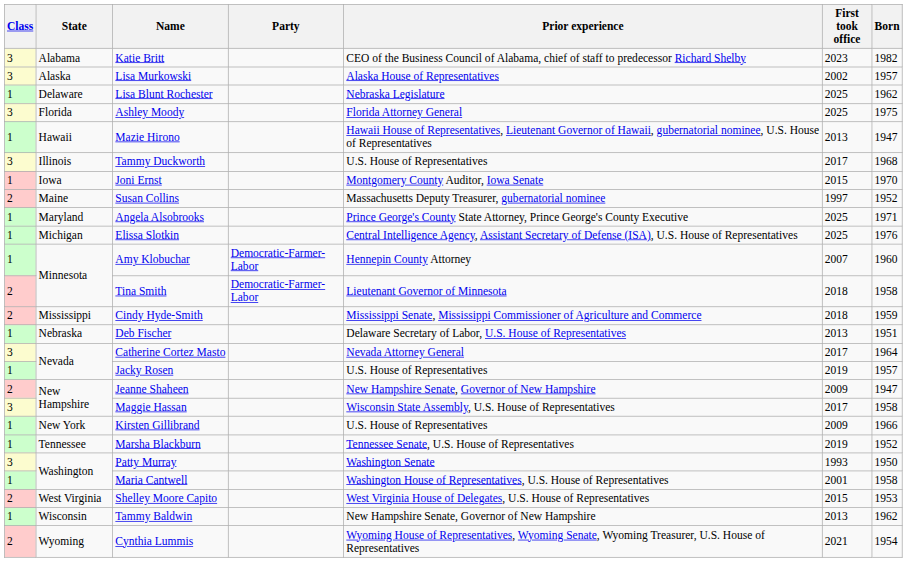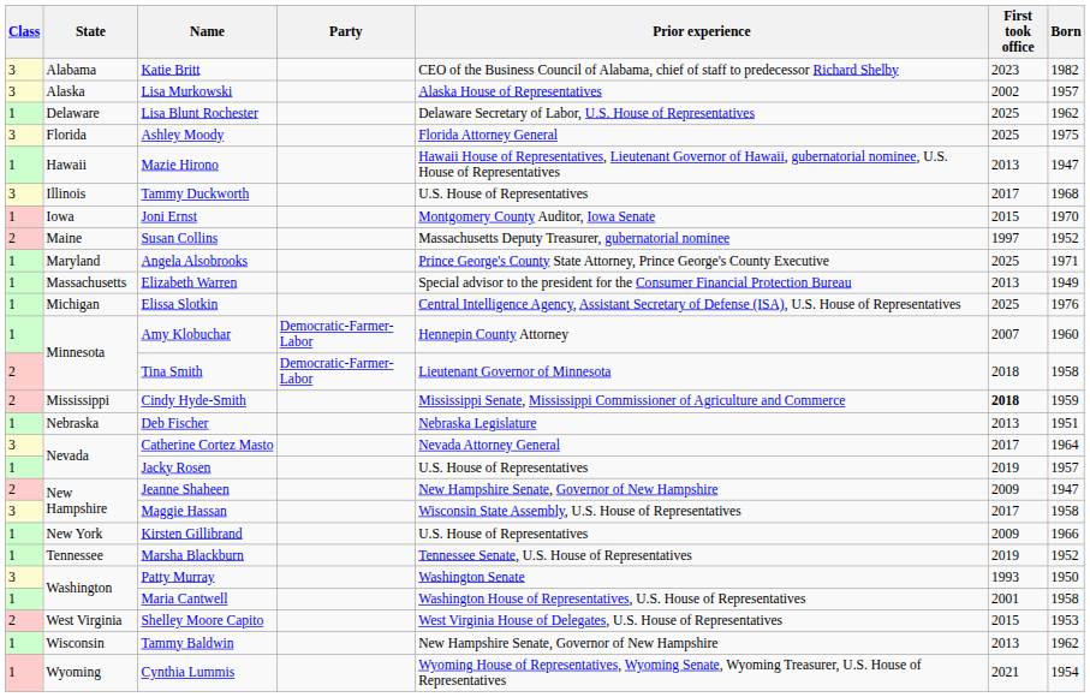Lisa Blunt Rochester | Prior experience: Nebraska Legislature -> Delaware Secretary of Labor, U.S. House of Representatives
+ row: 1 | Massachusetts | Elizabeth Warren | Special advisor to the president for the Consumer Financial Protection Bureau | 2013 | 1949
Cindy Hyde-Smith | First took office: normal -> bold
Deb Fischer | Prior experience: Delaware Secretary of Labor, U.S. House of Representatives -> Nebraska Legislature
Cynthia Lummis | Class: 2 -> 1
